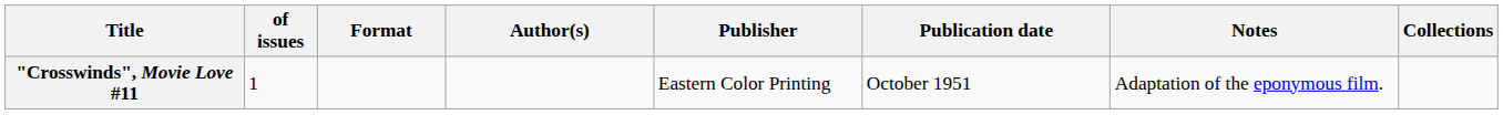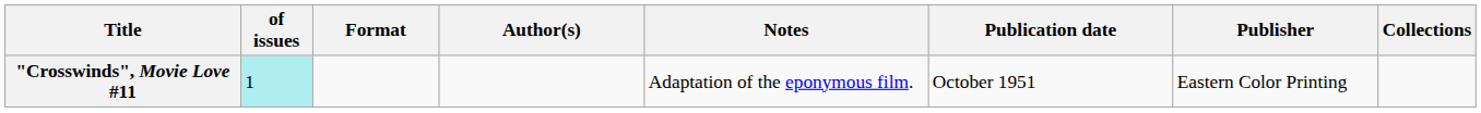columns swapped: Publisher <-> Notes
"Crosswinds", Movie Love #11 | of issues: no background -> paleturquoise background
